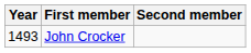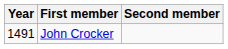John Crocker | Year: 1493 -> 1491
